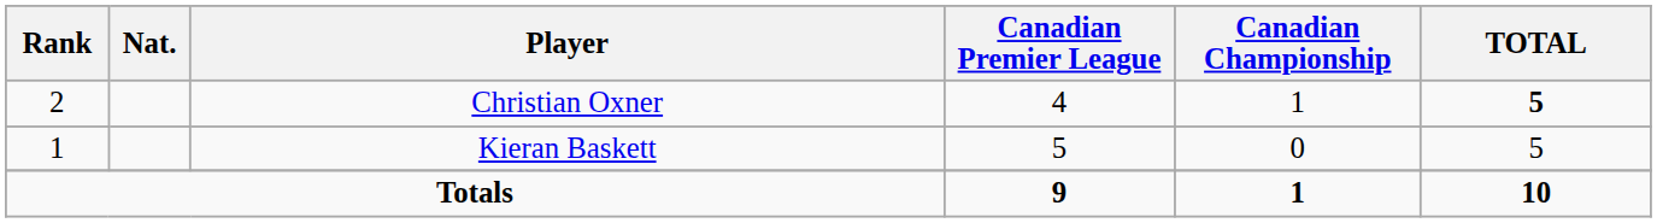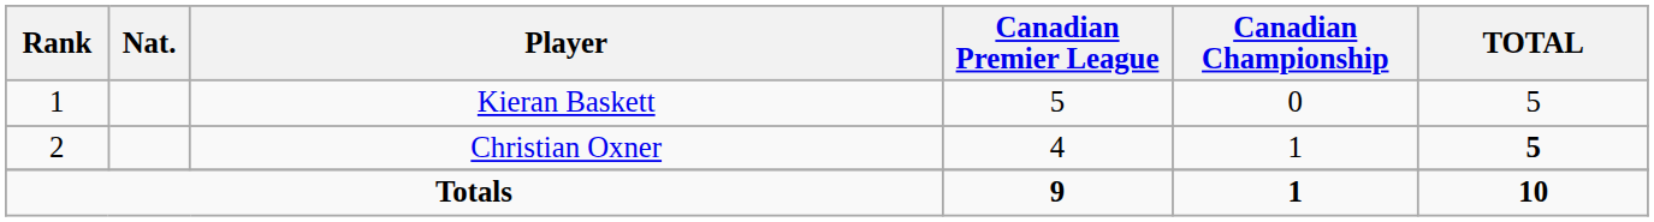rows swapped: Kieran Baskett <-> Christian Oxner
